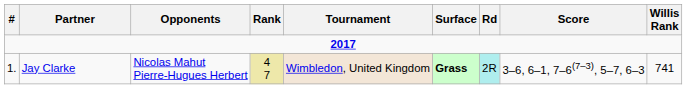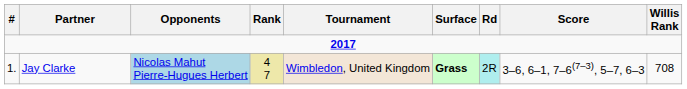Jay Clarke | Opponents: no background -> lightblue background
Jay Clarke | Willis Rank: 741 -> 708
